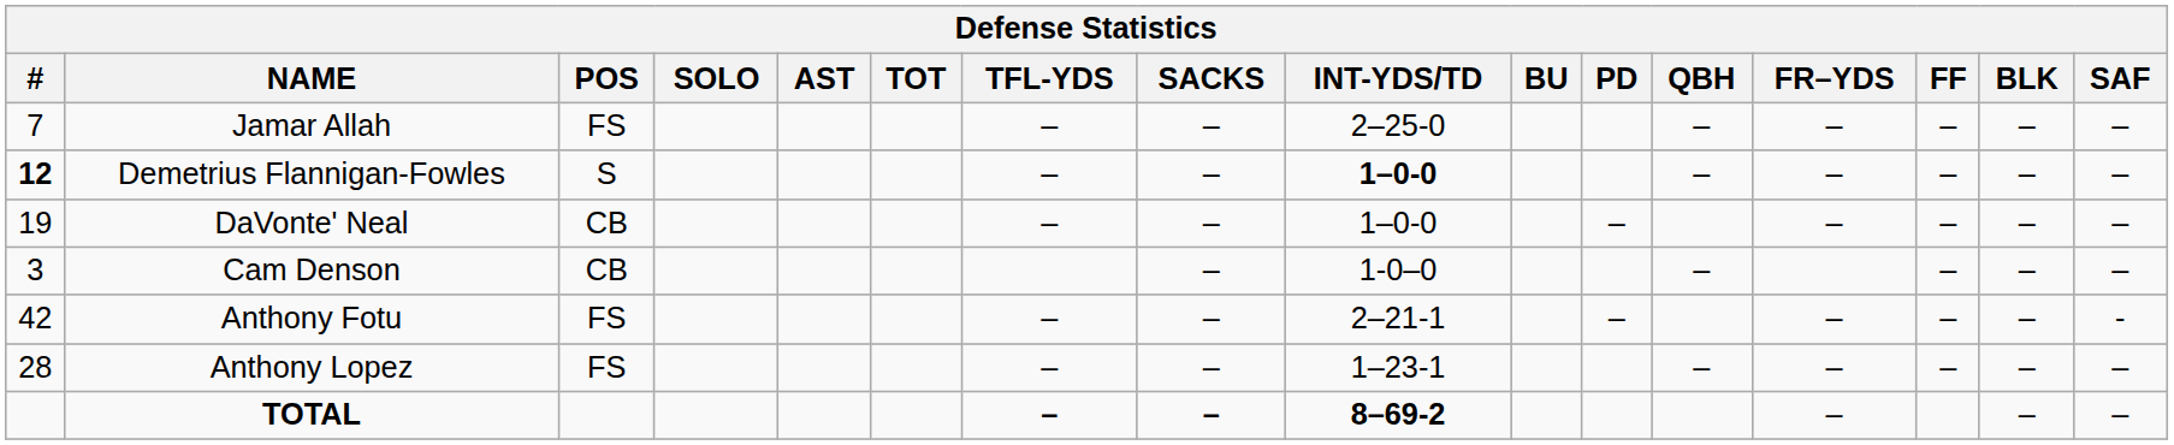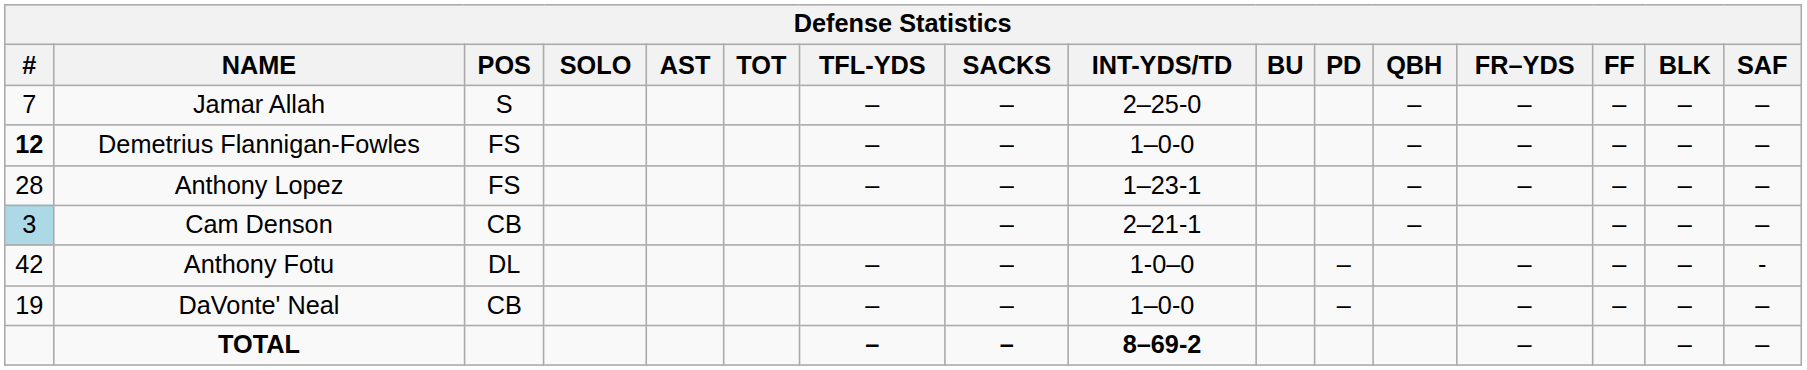Jamar Allah | POS: FS -> S
Demetrius Flannigan-Fowles | POS: S -> FS
Demetrius Flannigan-Fowles | INT-YDS/TD: bold -> normal
rows swapped: Anthony Lopez <-> DaVonte' Neal
Cam Denson | #: no background -> lightblue background
Cam Denson | INT-YDS/TD: 1-0–0 -> 2–21-1
Anthony Fotu | POS: FS -> DL
Anthony Fotu | INT-YDS/TD: 2–21-1 -> 1-0–0
